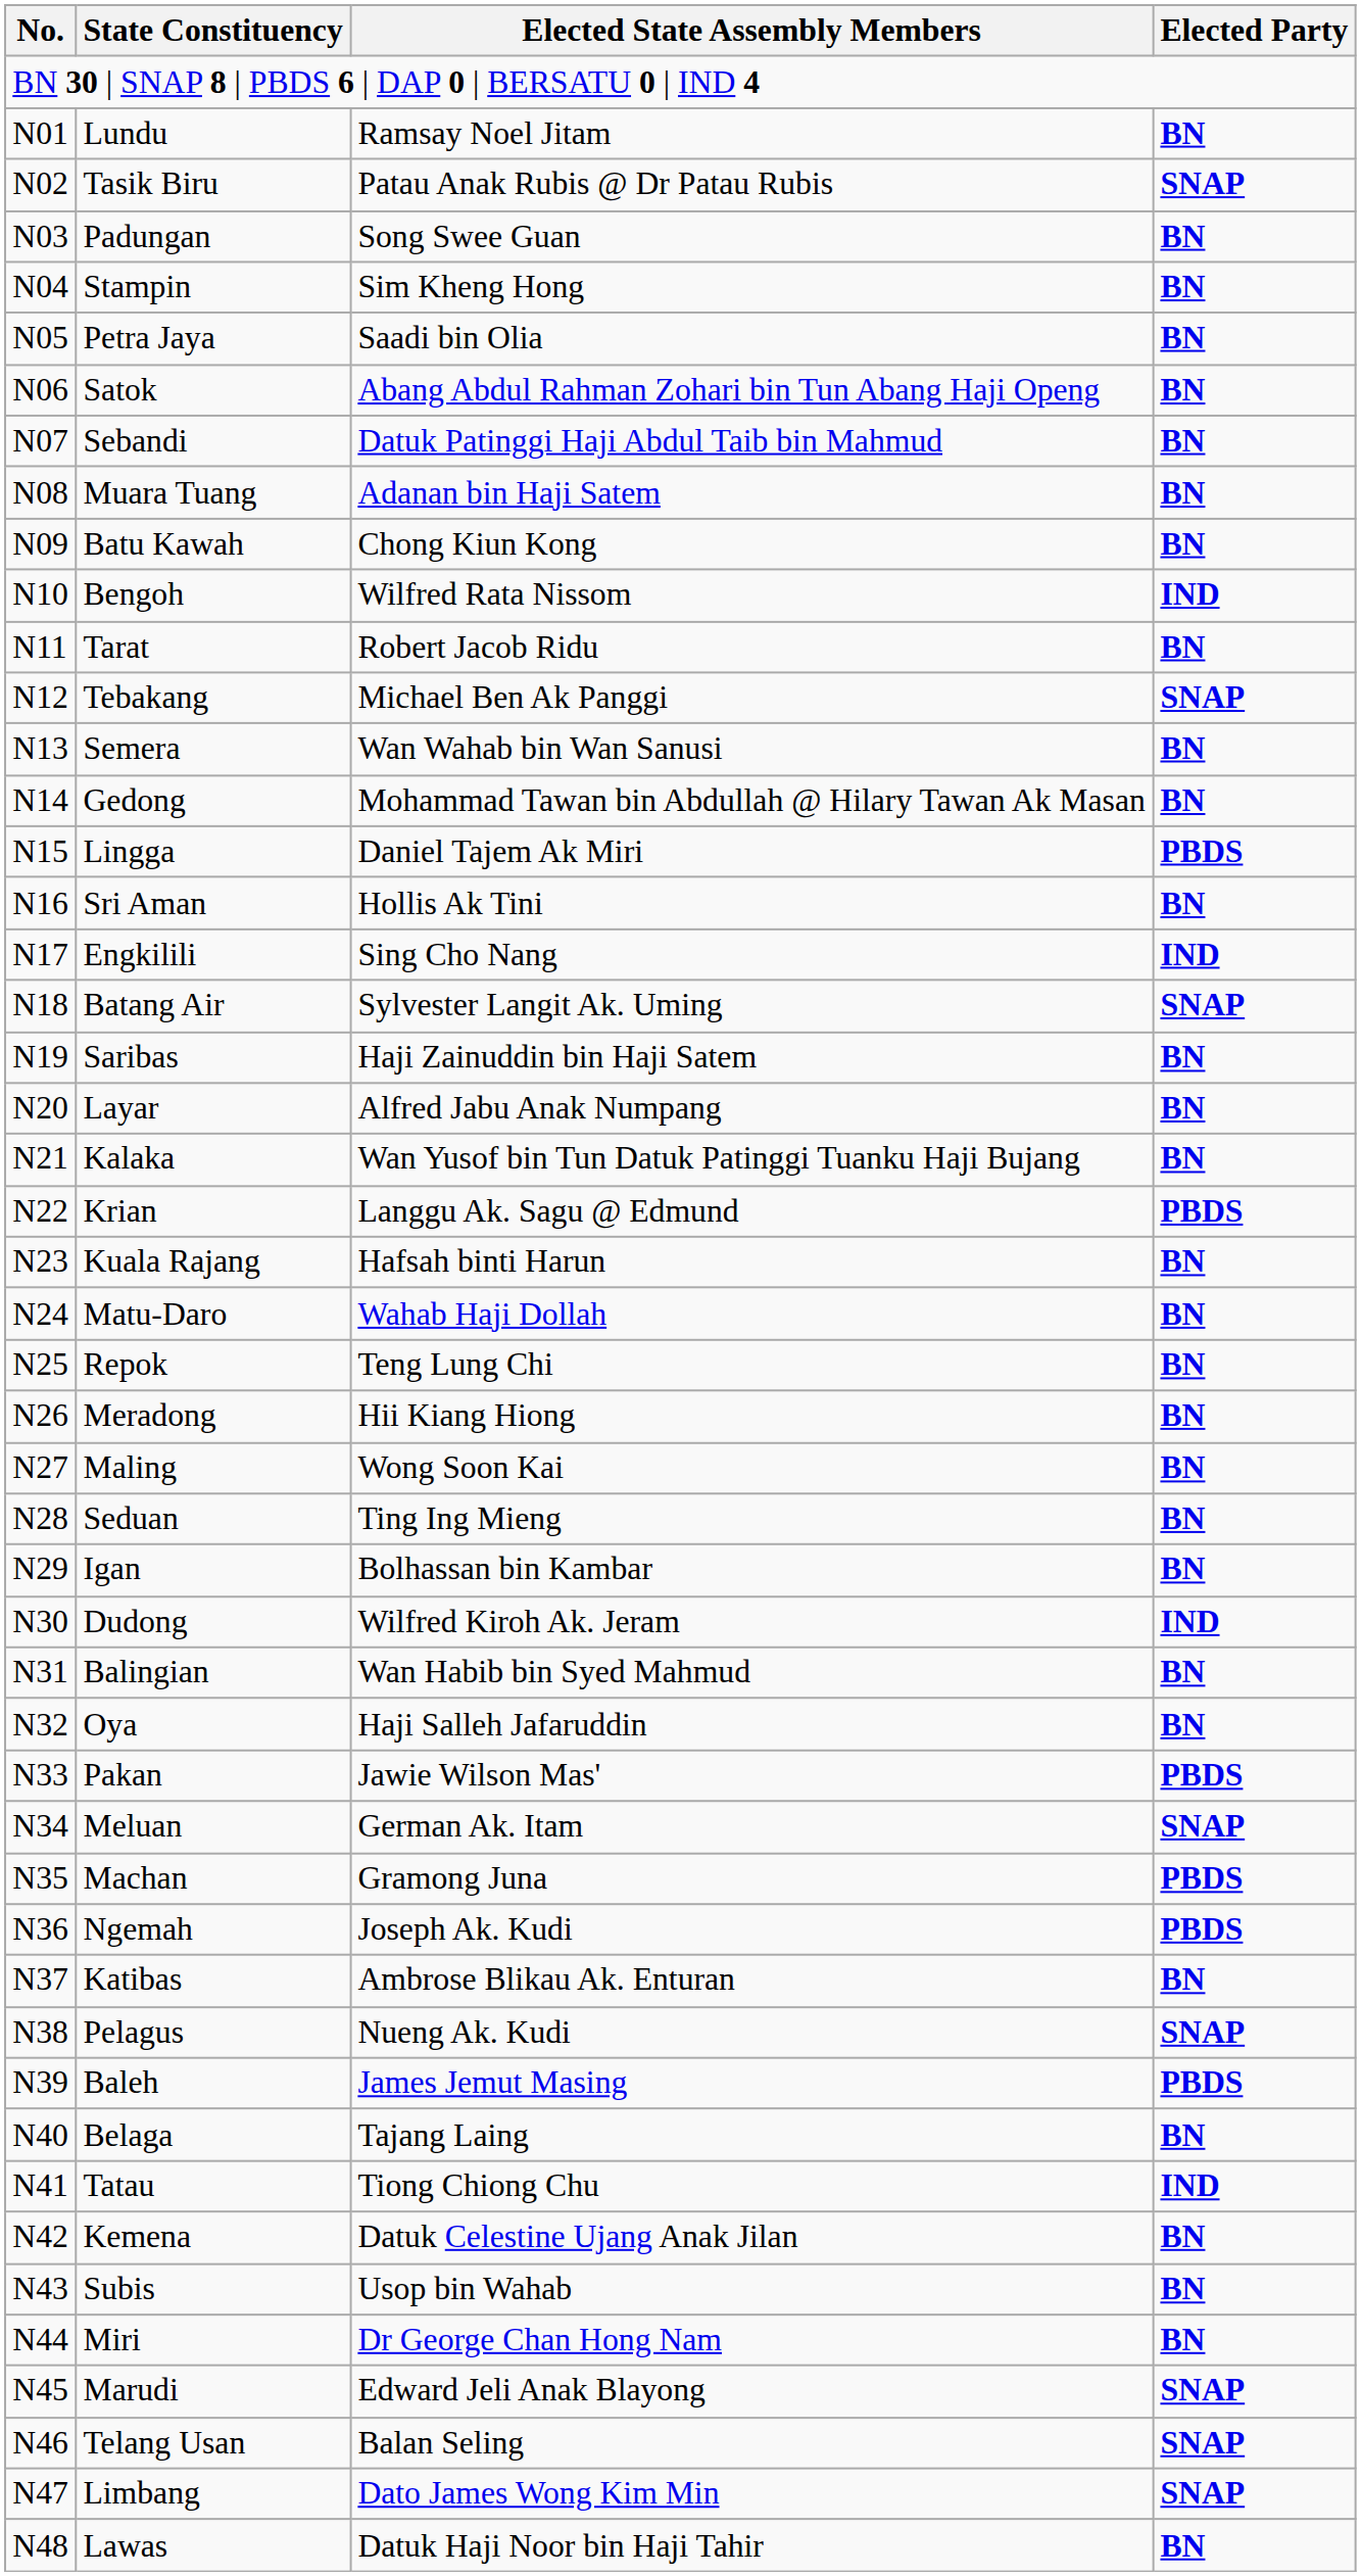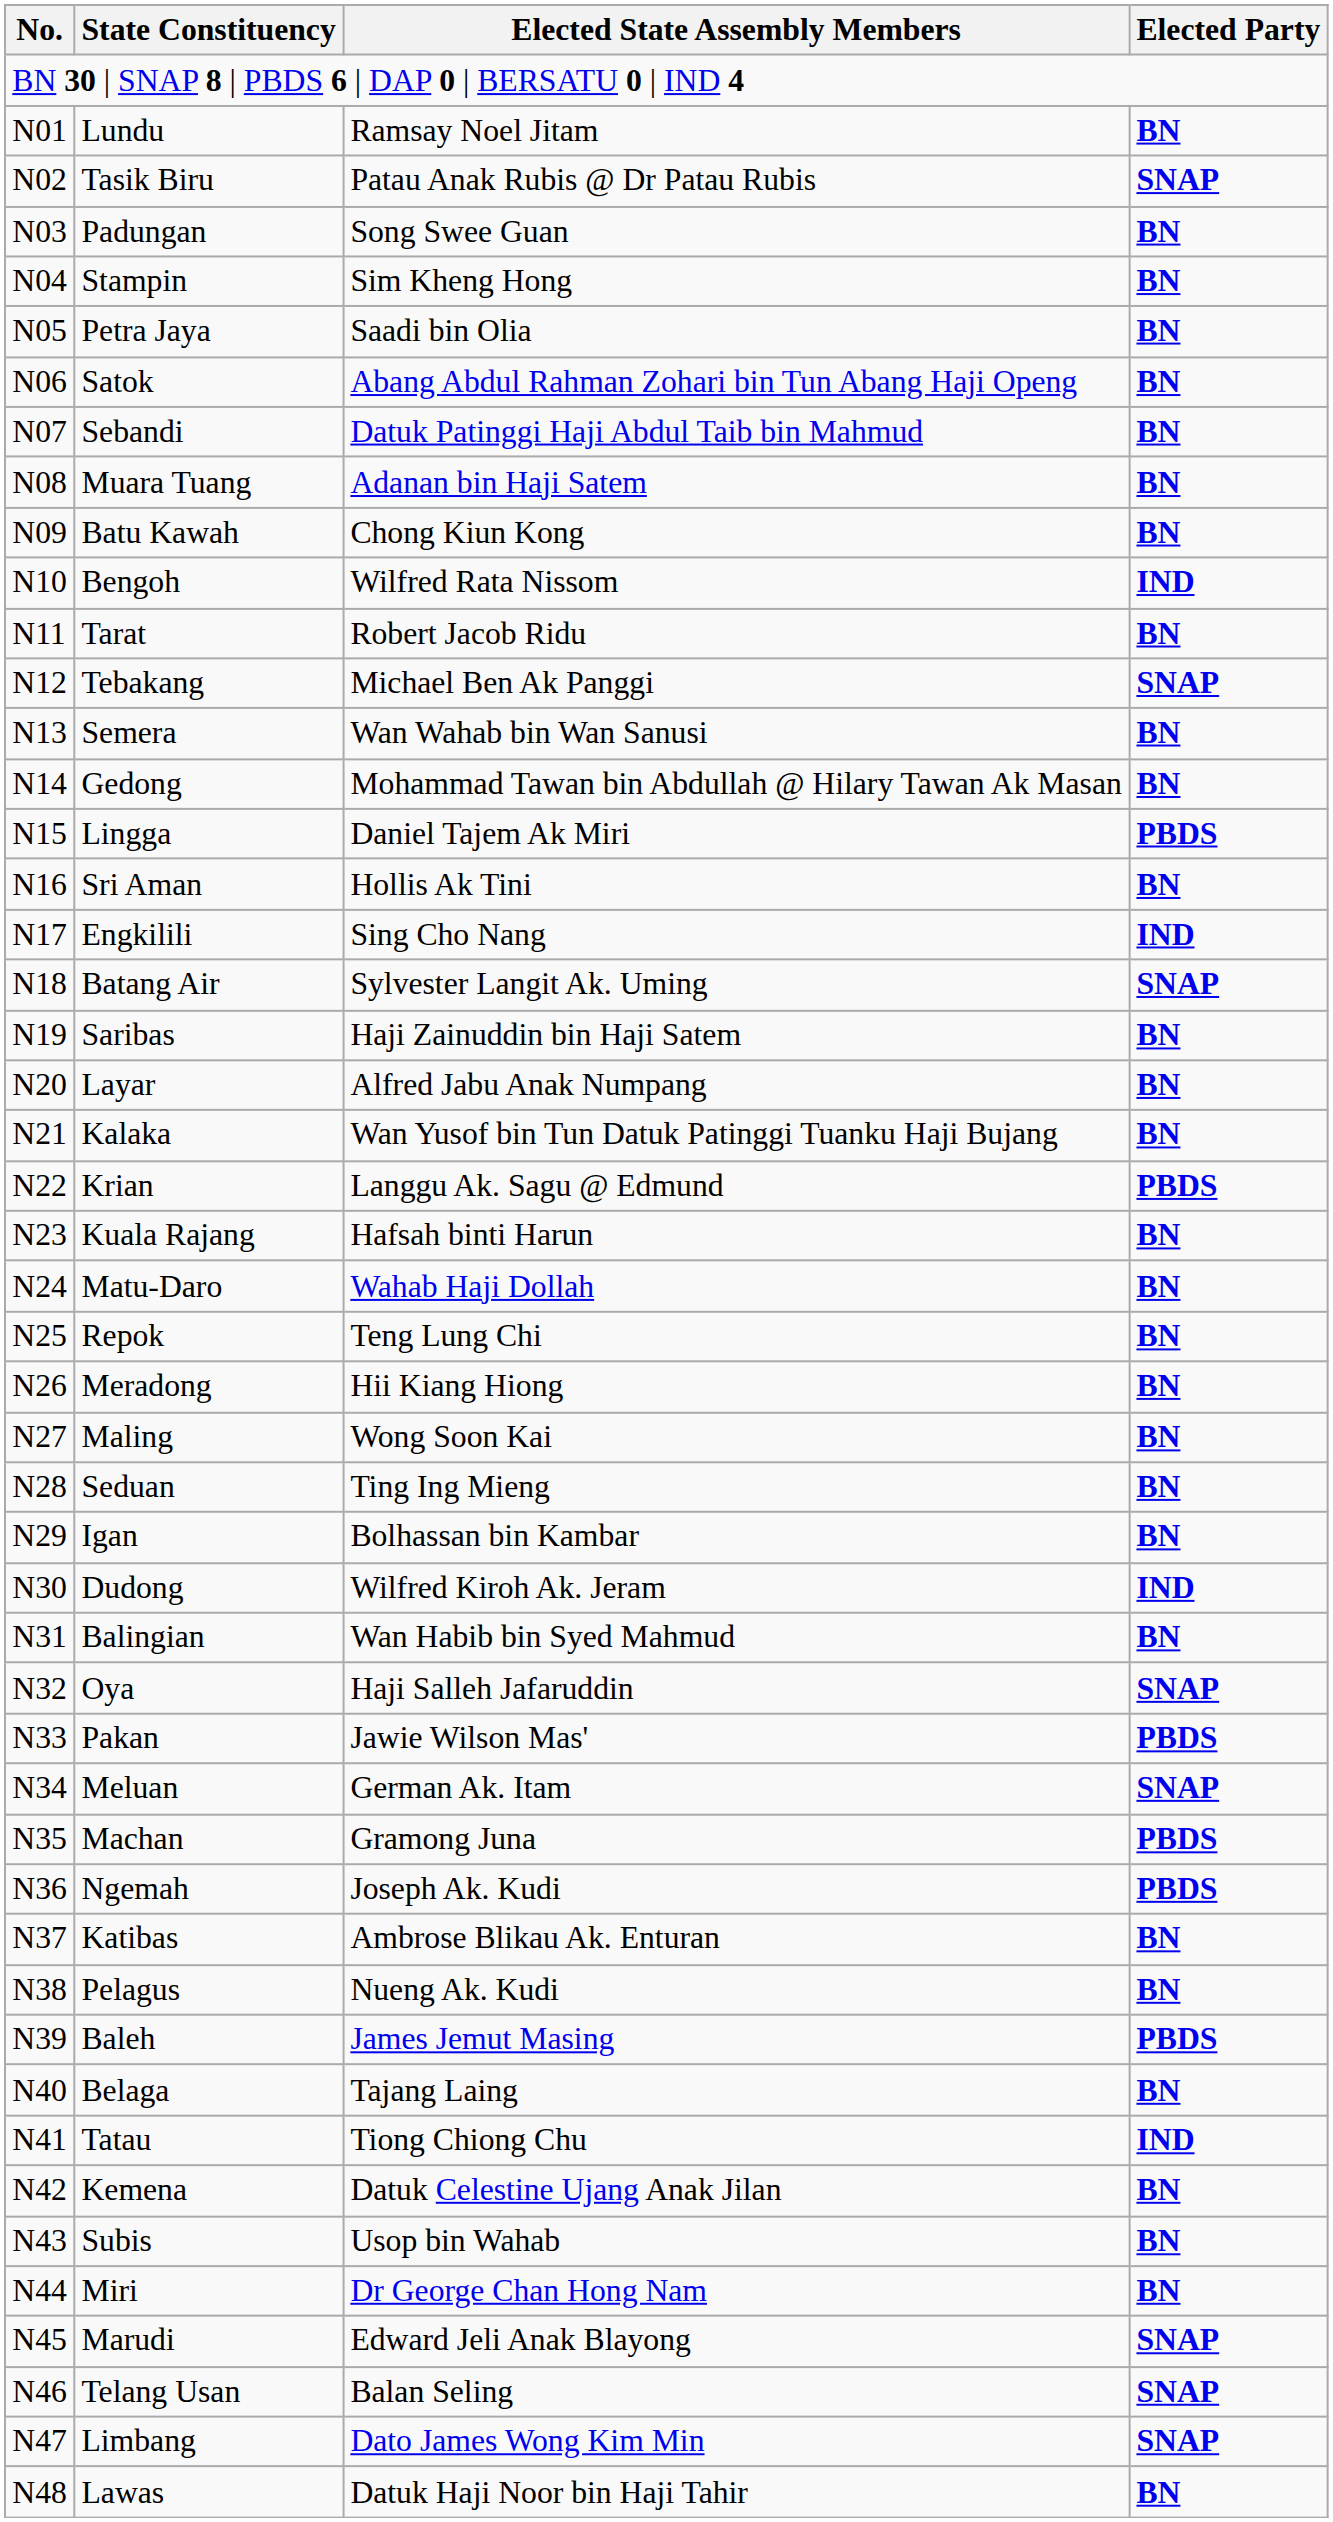Oya | Elected Party: BN -> SNAP
Pelagus | Elected Party: SNAP -> BN
